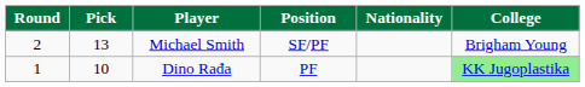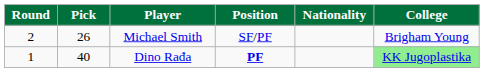Michael Smith | Pick: 13 -> 26
Dino Rađa | Pick: 10 -> 40
Dino Rađa | Position: normal -> bold
